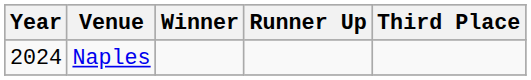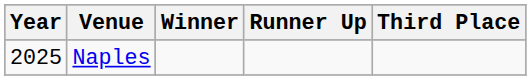Naples | Year: 2024 -> 2025
